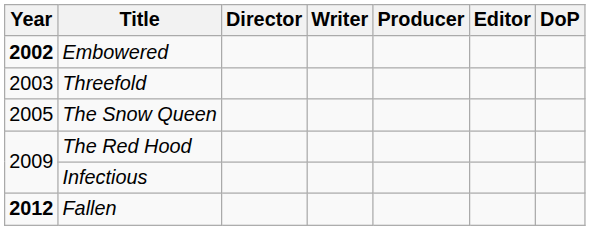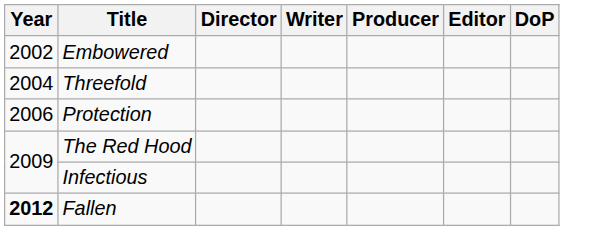Embowered | Year: bold -> normal
Threefold | Year: 2003 -> 2004
- row: 2005 | The Snow Queen
+ row: 2006 | Protection
